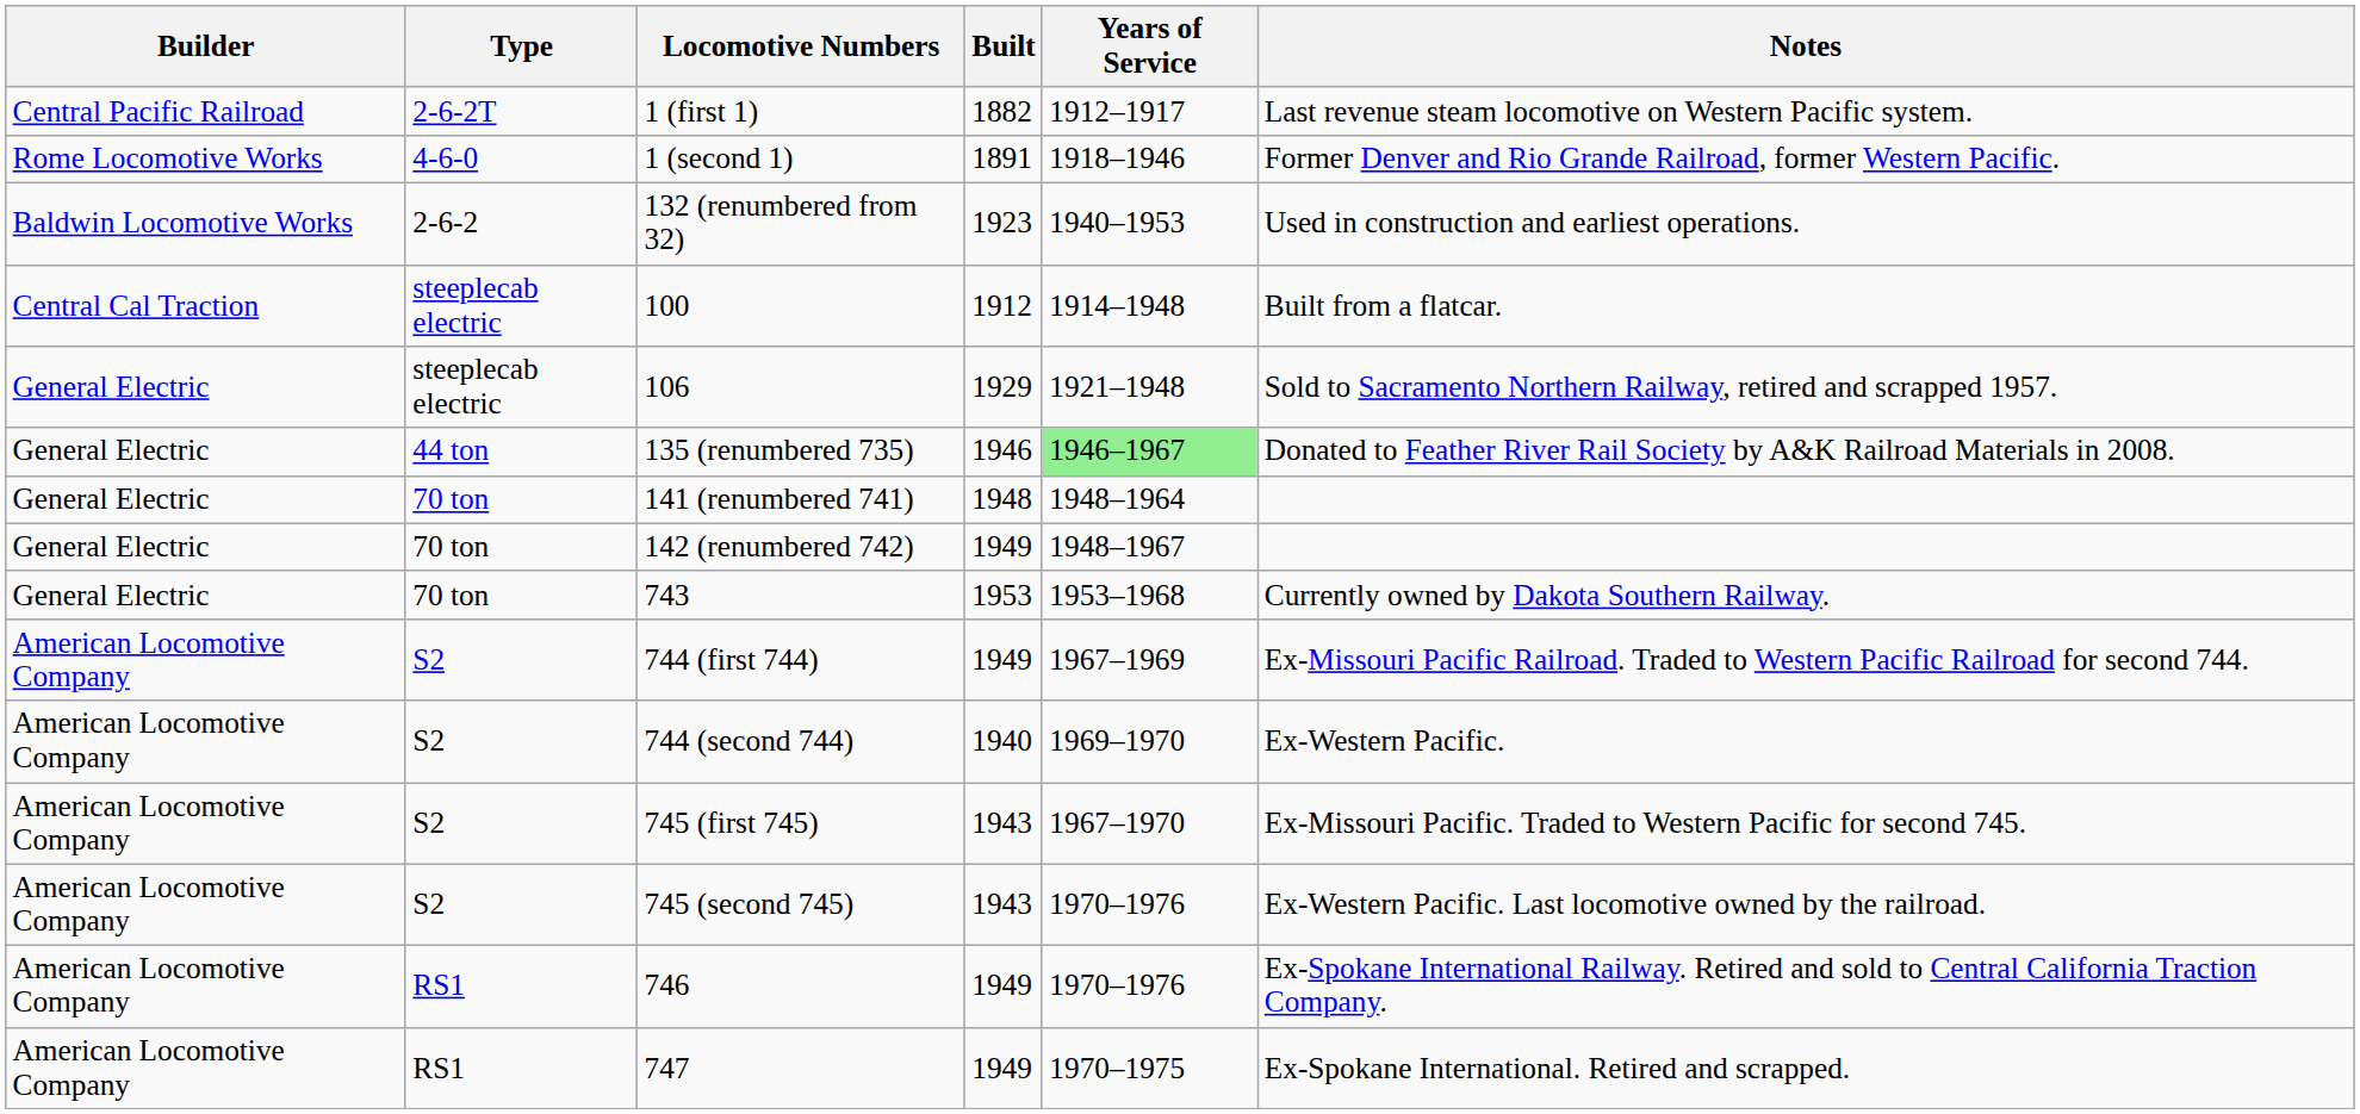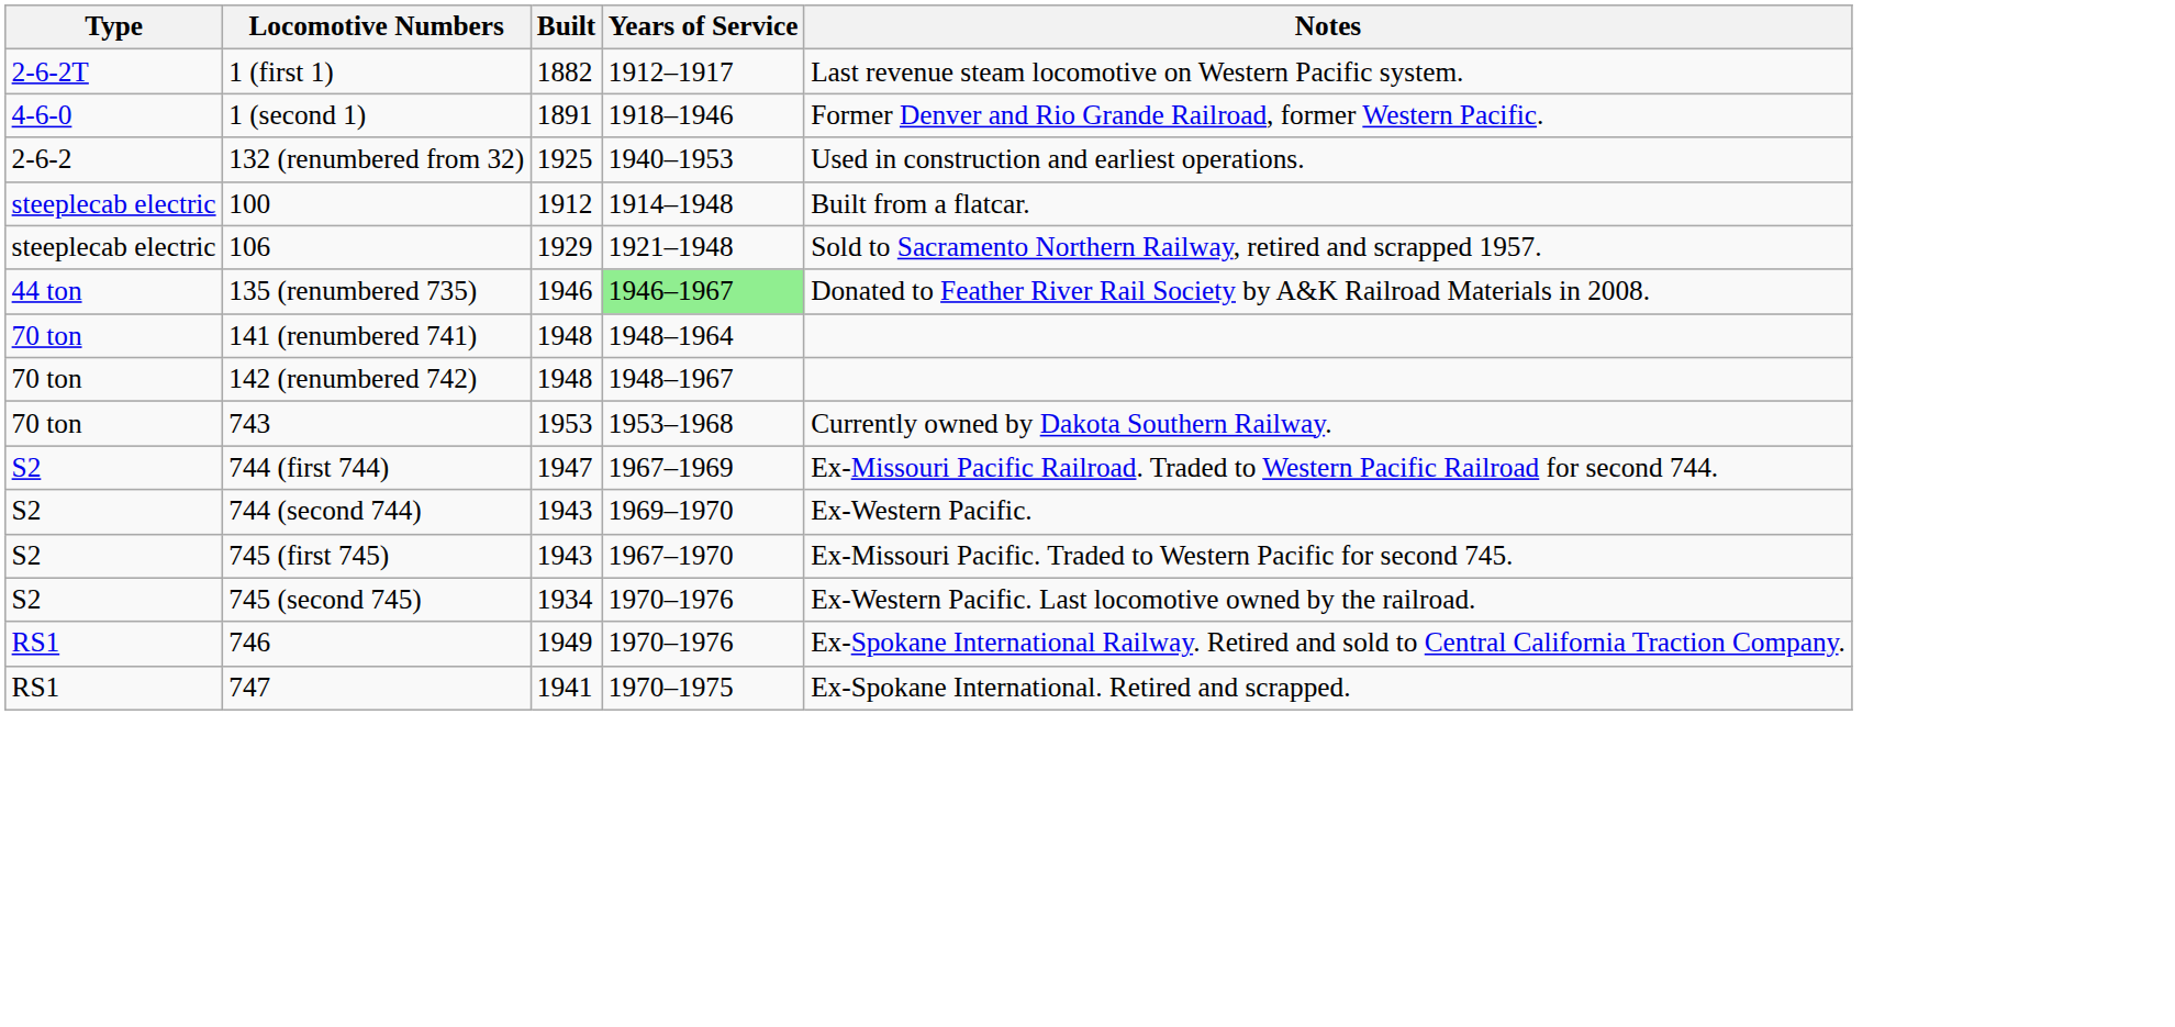- column: Builder | Central Pacific Railroad | Rome Locomotive Works | Baldwin Locomotive Works | Central Cal Traction | General Electric | General Electric | General Electric | General Electric | General Electric | American Locomotive Company | American Locomotive Company | American Locomotive Company | American Locomotive Company | American Locomotive Company | American Locomotive Company
132 (renumbered from 32) | Built: 1923 -> 1925
142 (renumbered 742) | Built: 1949 -> 1948
744 (first 744) | Built: 1949 -> 1947
744 (second 744) | Built: 1940 -> 1943
745 (second 745) | Built: 1943 -> 1934
747 | Built: 1949 -> 1941
